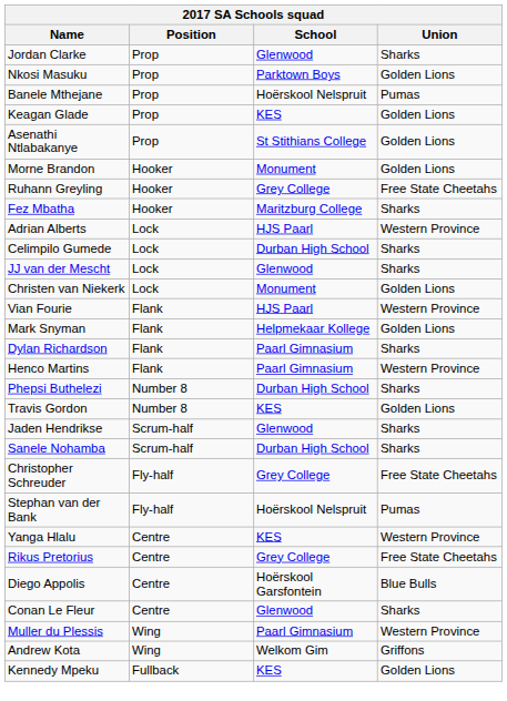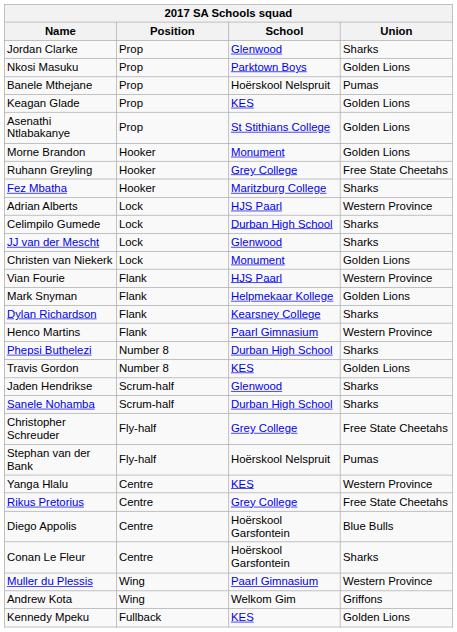Dylan Richardson | School: Paarl Gimnasium -> Kearsney College
Conan Le Fleur | School: Glenwood -> Hoërskool Garsfontein
